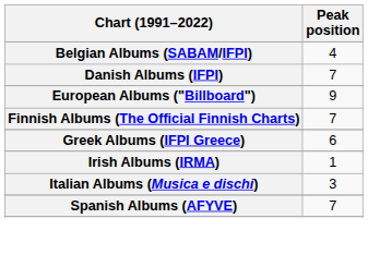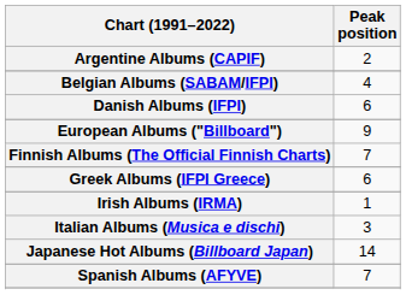+ row: Argentine Albums (CAPIF) | 2
Danish Albums (IFPI) | Peak position: 7 -> 6
+ row: Japanese Hot Albums (Billboard Japan) | 14
